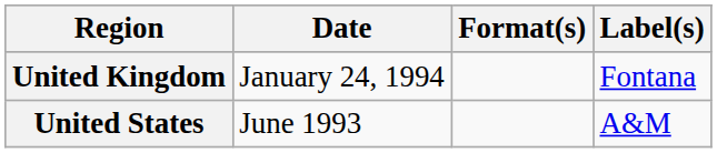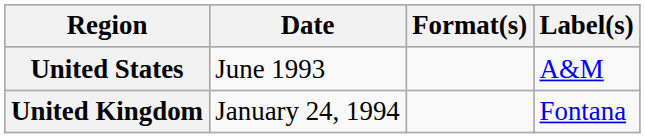rows swapped: United States <-> United Kingdom
